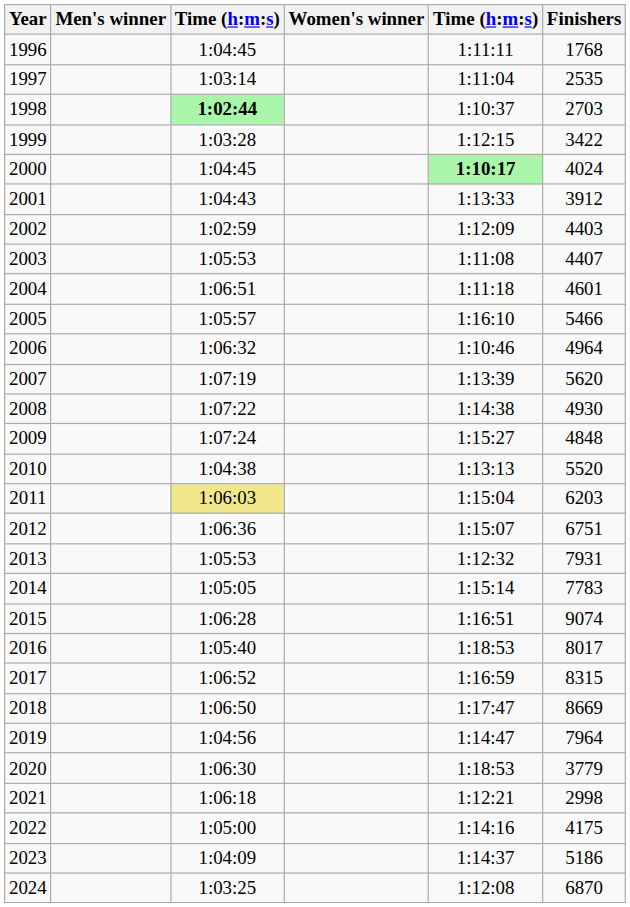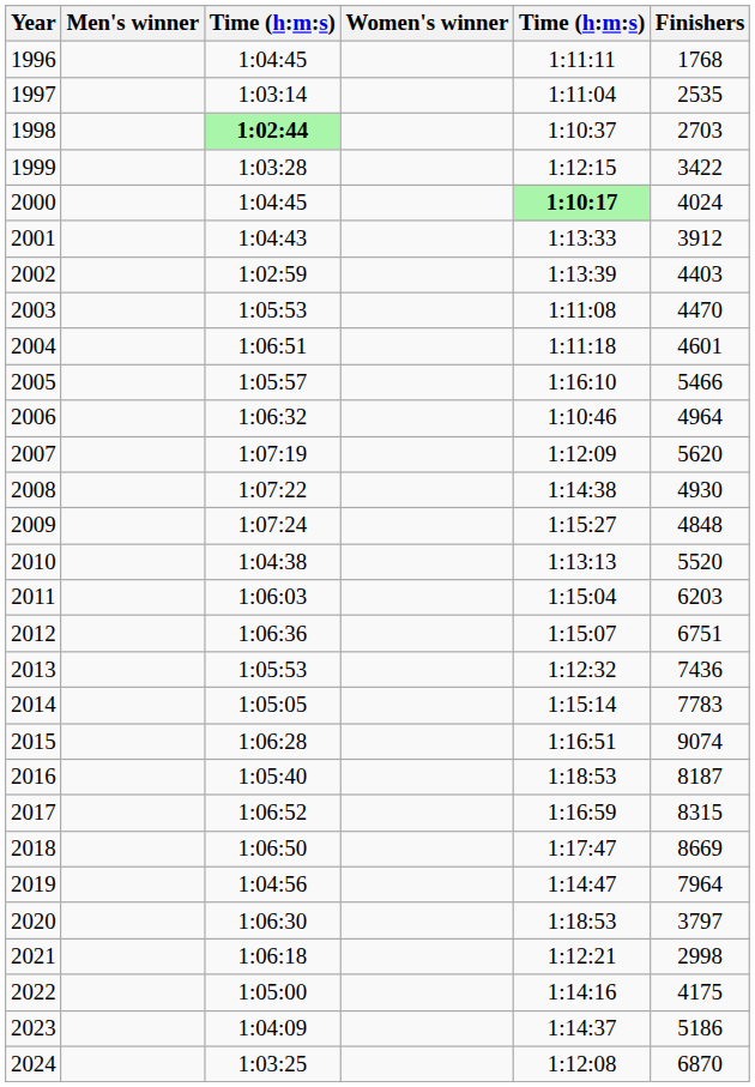2002 | column 5: 1:12:09 -> 1:13:39
2003 | Finishers: 4407 -> 4470
2007 | column 5: 1:13:39 -> 1:12:09
2011 | column 3: khaki background -> no background
2013 | Finishers: 7931 -> 7436
2016 | Finishers: 8017 -> 8187
2020 | Finishers: 3779 -> 3797
